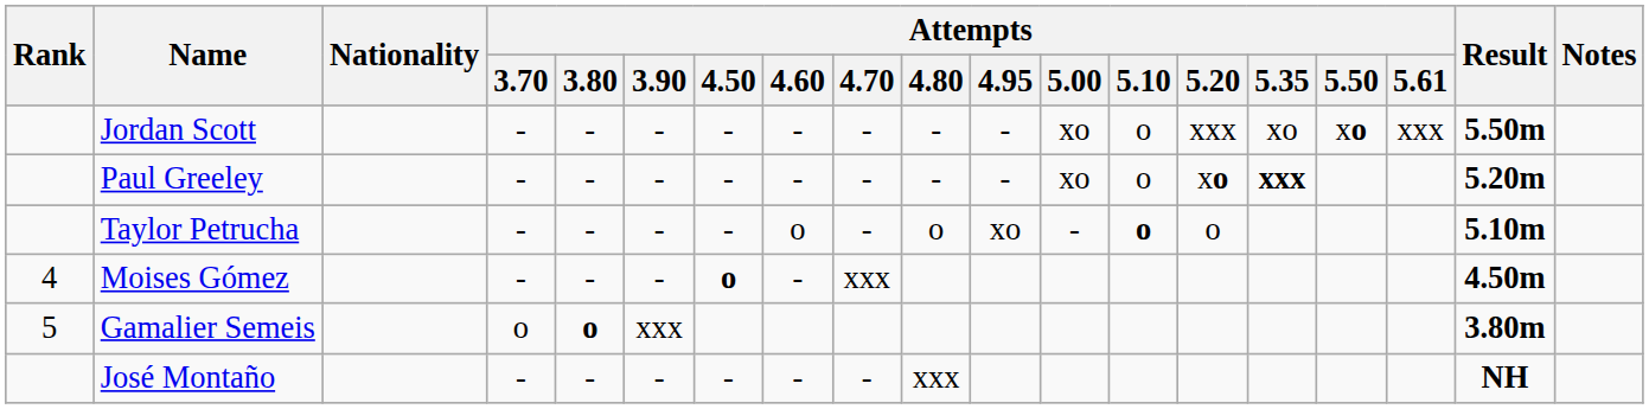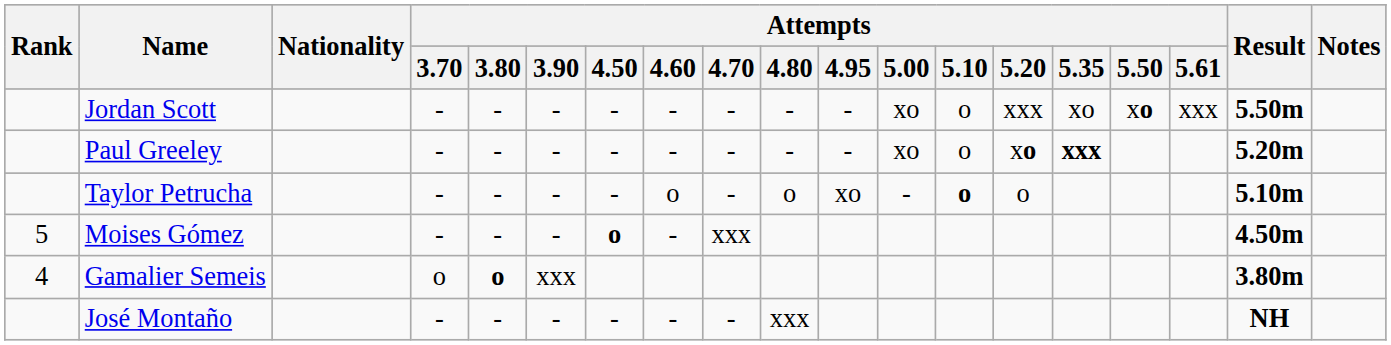Moises Gómez | Rank: 4 -> 5
Gamalier Semeis | Rank: 5 -> 4
